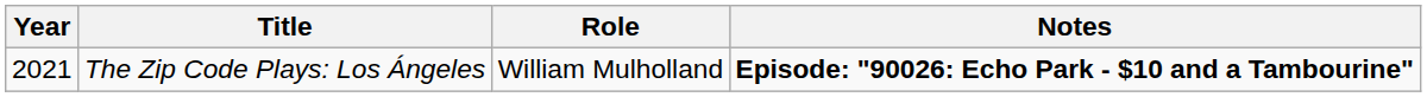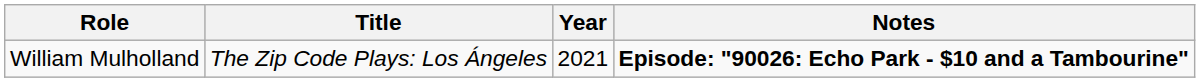columns swapped: Year <-> Role
